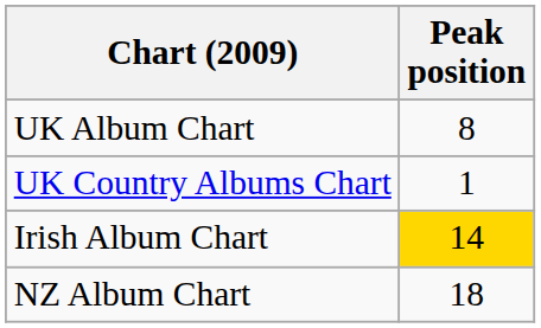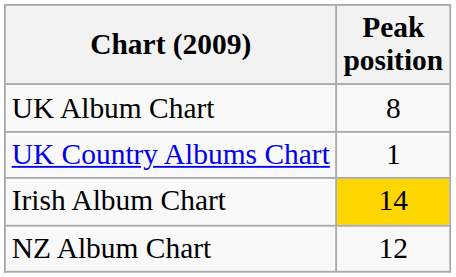NZ Album Chart | Peak position: 18 -> 12
